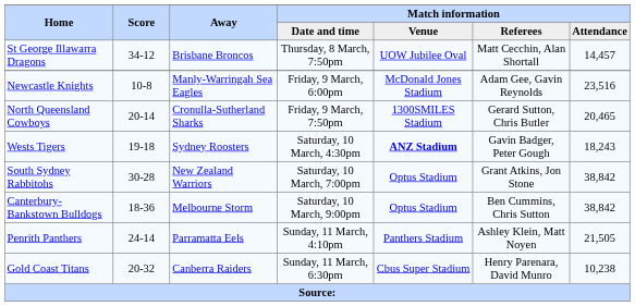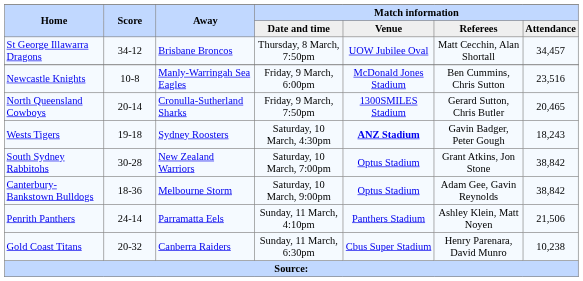St George Illawarra Dragons | Match information / Attendance: 14,457 -> 34,457
Newcastle Knights | Match information / Referees: Adam Gee, Gavin Reynolds -> Ben Cummins, Chris Sutton
Canterbury-Bankstown Bulldogs | Match information / Referees: Ben Cummins, Chris Sutton -> Adam Gee, Gavin Reynolds
Penrith Panthers | Match information / Attendance: 21,505 -> 21,506
